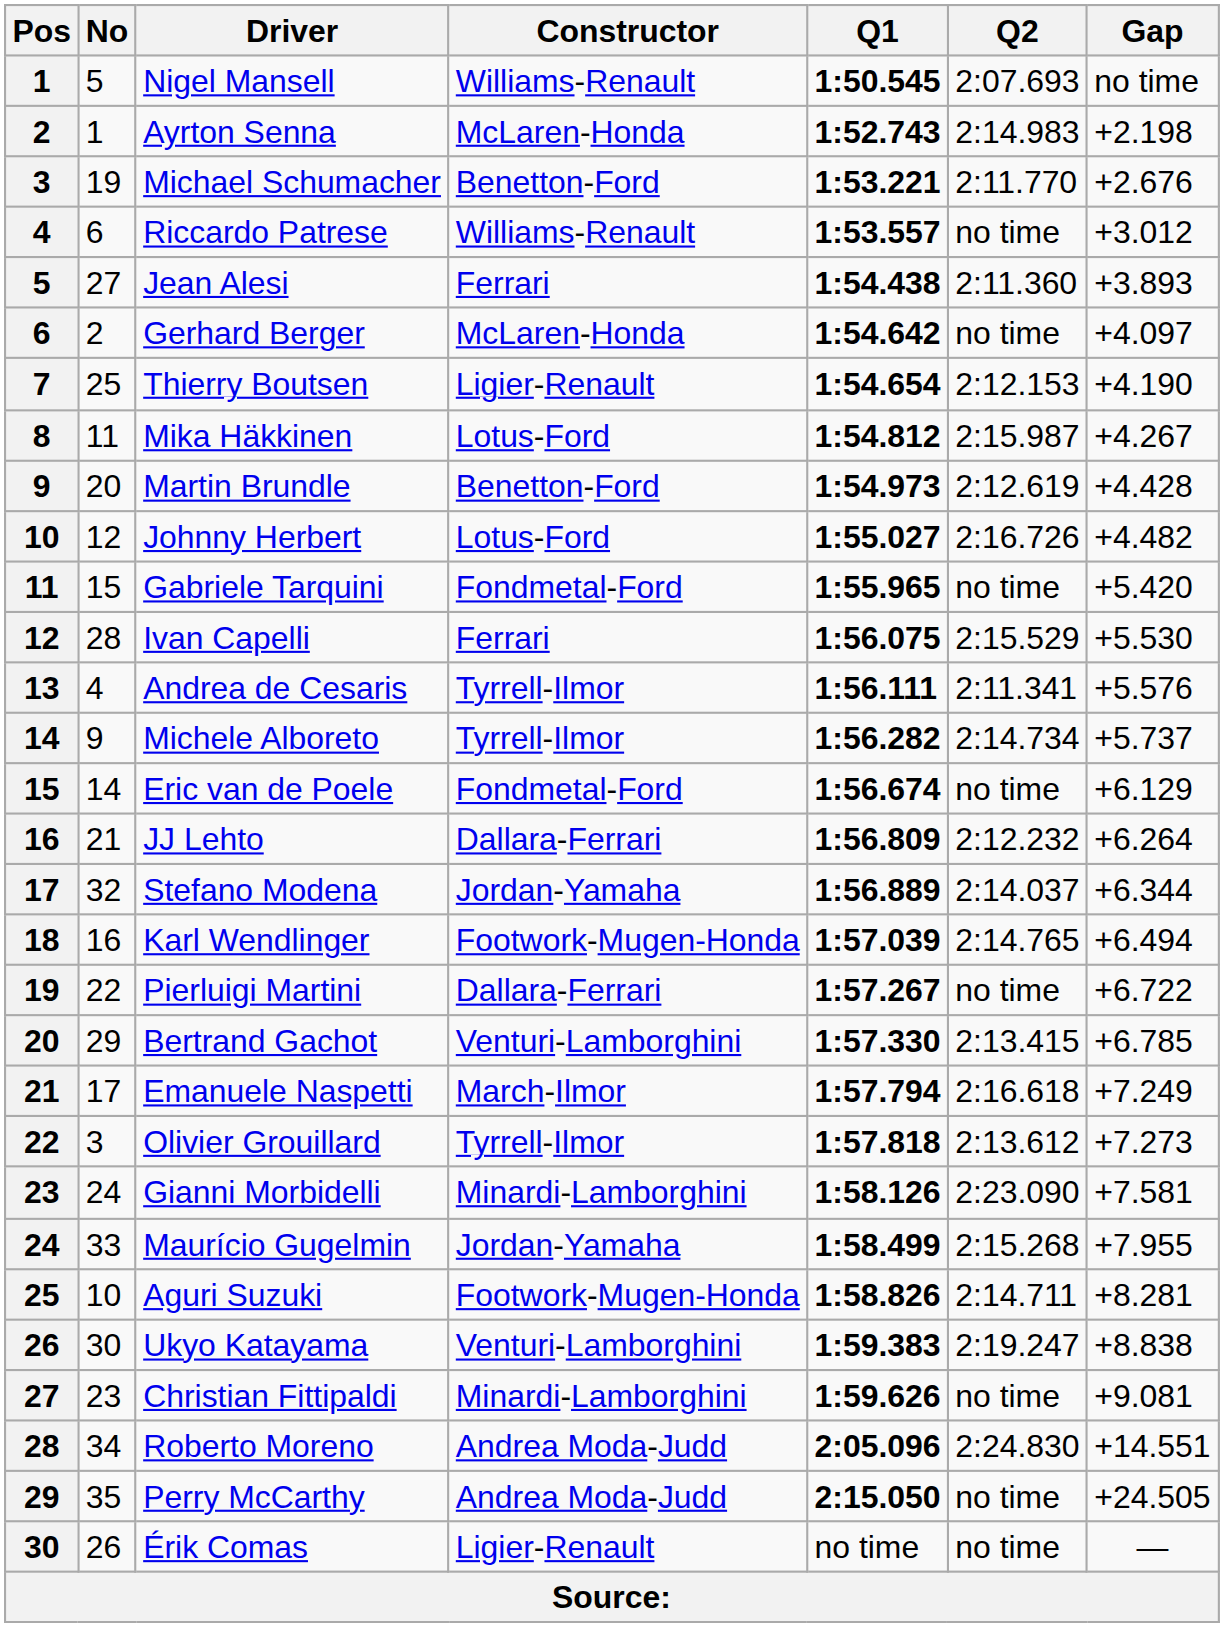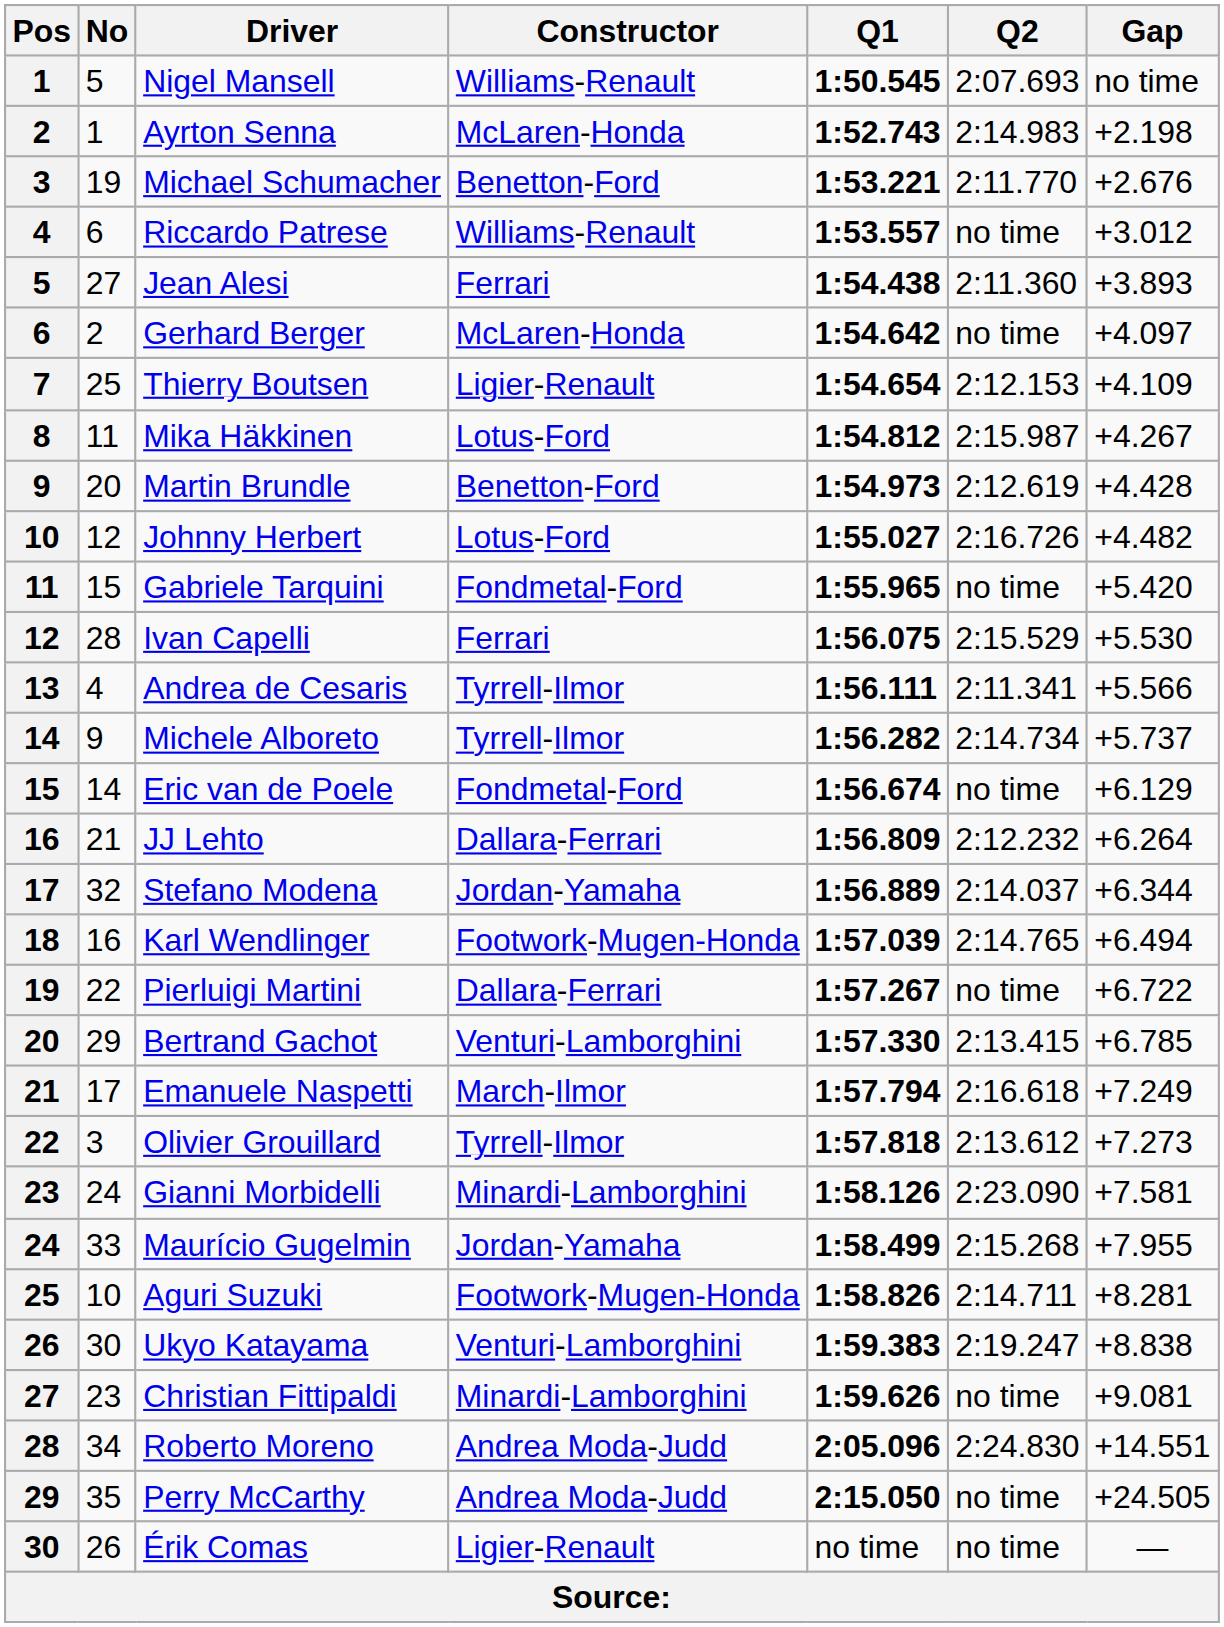Thierry Boutsen | Gap: +4.190 -> +4.109
Andrea de Cesaris | Gap: +5.576 -> +5.566
